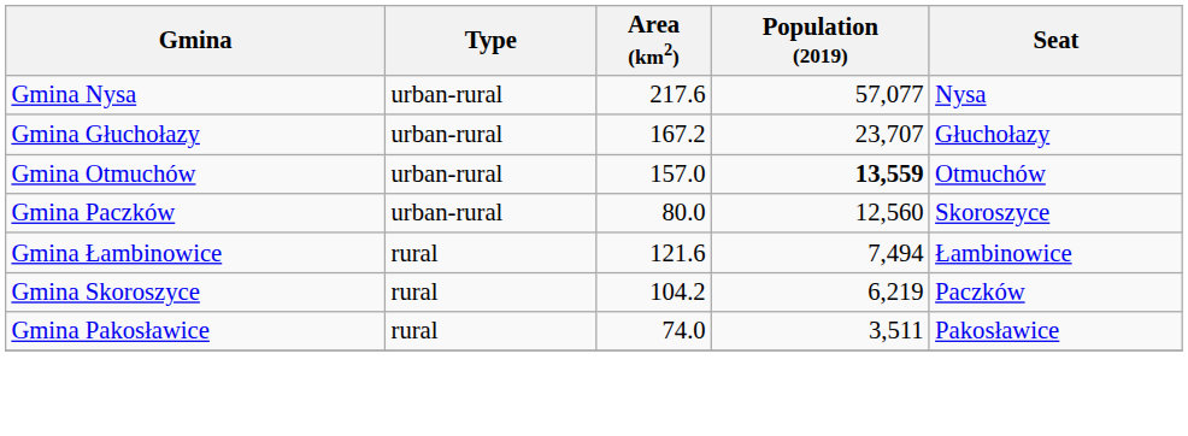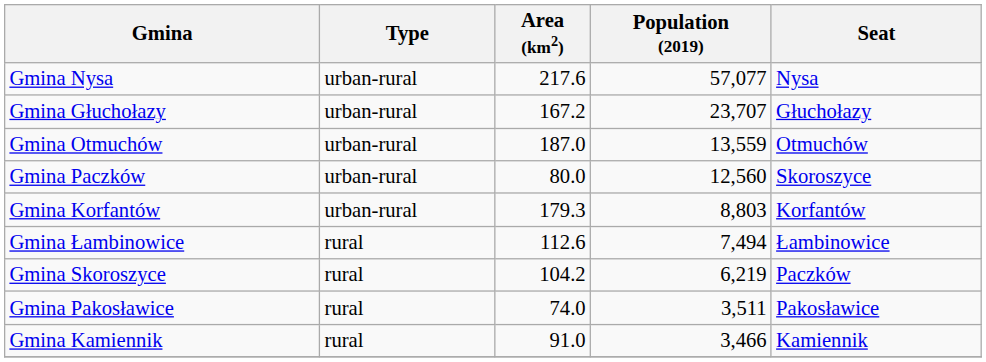Gmina Otmuchów | Area (km2): 157.0 -> 187.0
Gmina Otmuchów | Population (2019): bold -> normal
+ row: Gmina Korfantów | urban-rural | 179.3 | 8,803 | Korfantów
Gmina Łambinowice | Area (km2): 121.6 -> 112.6
+ row: Gmina Kamiennik | rural | 91.0 | 3,466 | Kamiennik
